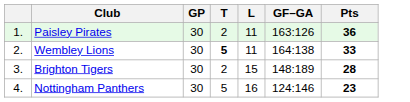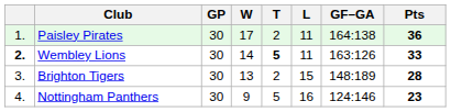+ column: W | 17 | 14 | 13 | 9
Paisley Pirates | GF–GA: 163:126 -> 164:138
Wembley Lions | column 1: normal -> bold
Wembley Lions | GF–GA: 164:138 -> 163:126
